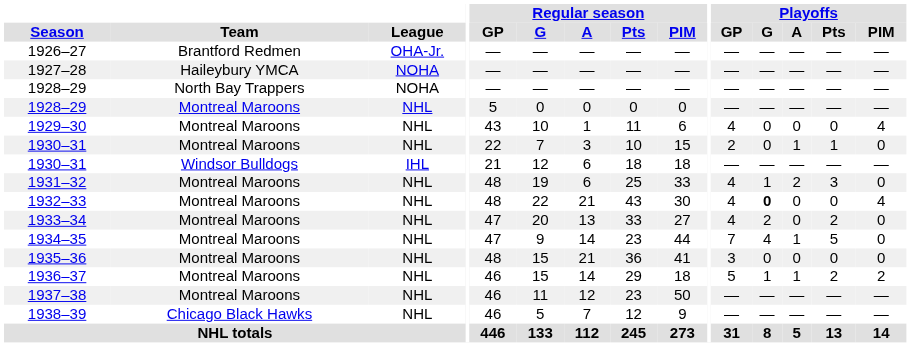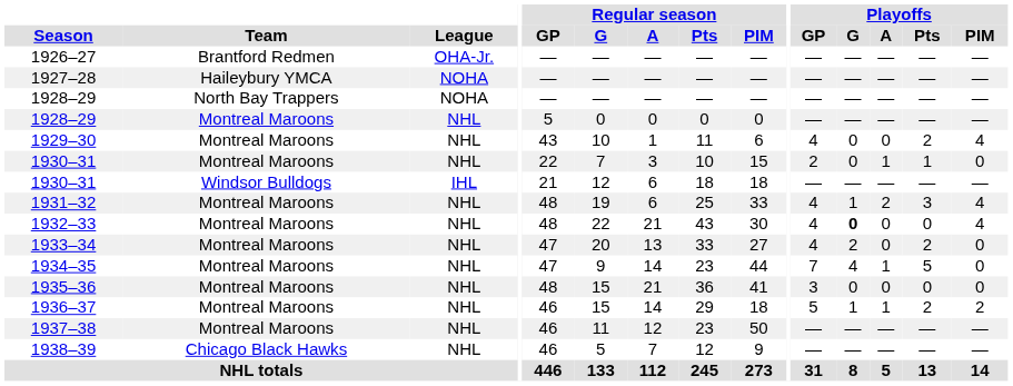1929–30 | Playoffs / Pts: 0 -> 2
1931–32 | Playoffs / PIM: 0 -> 4
